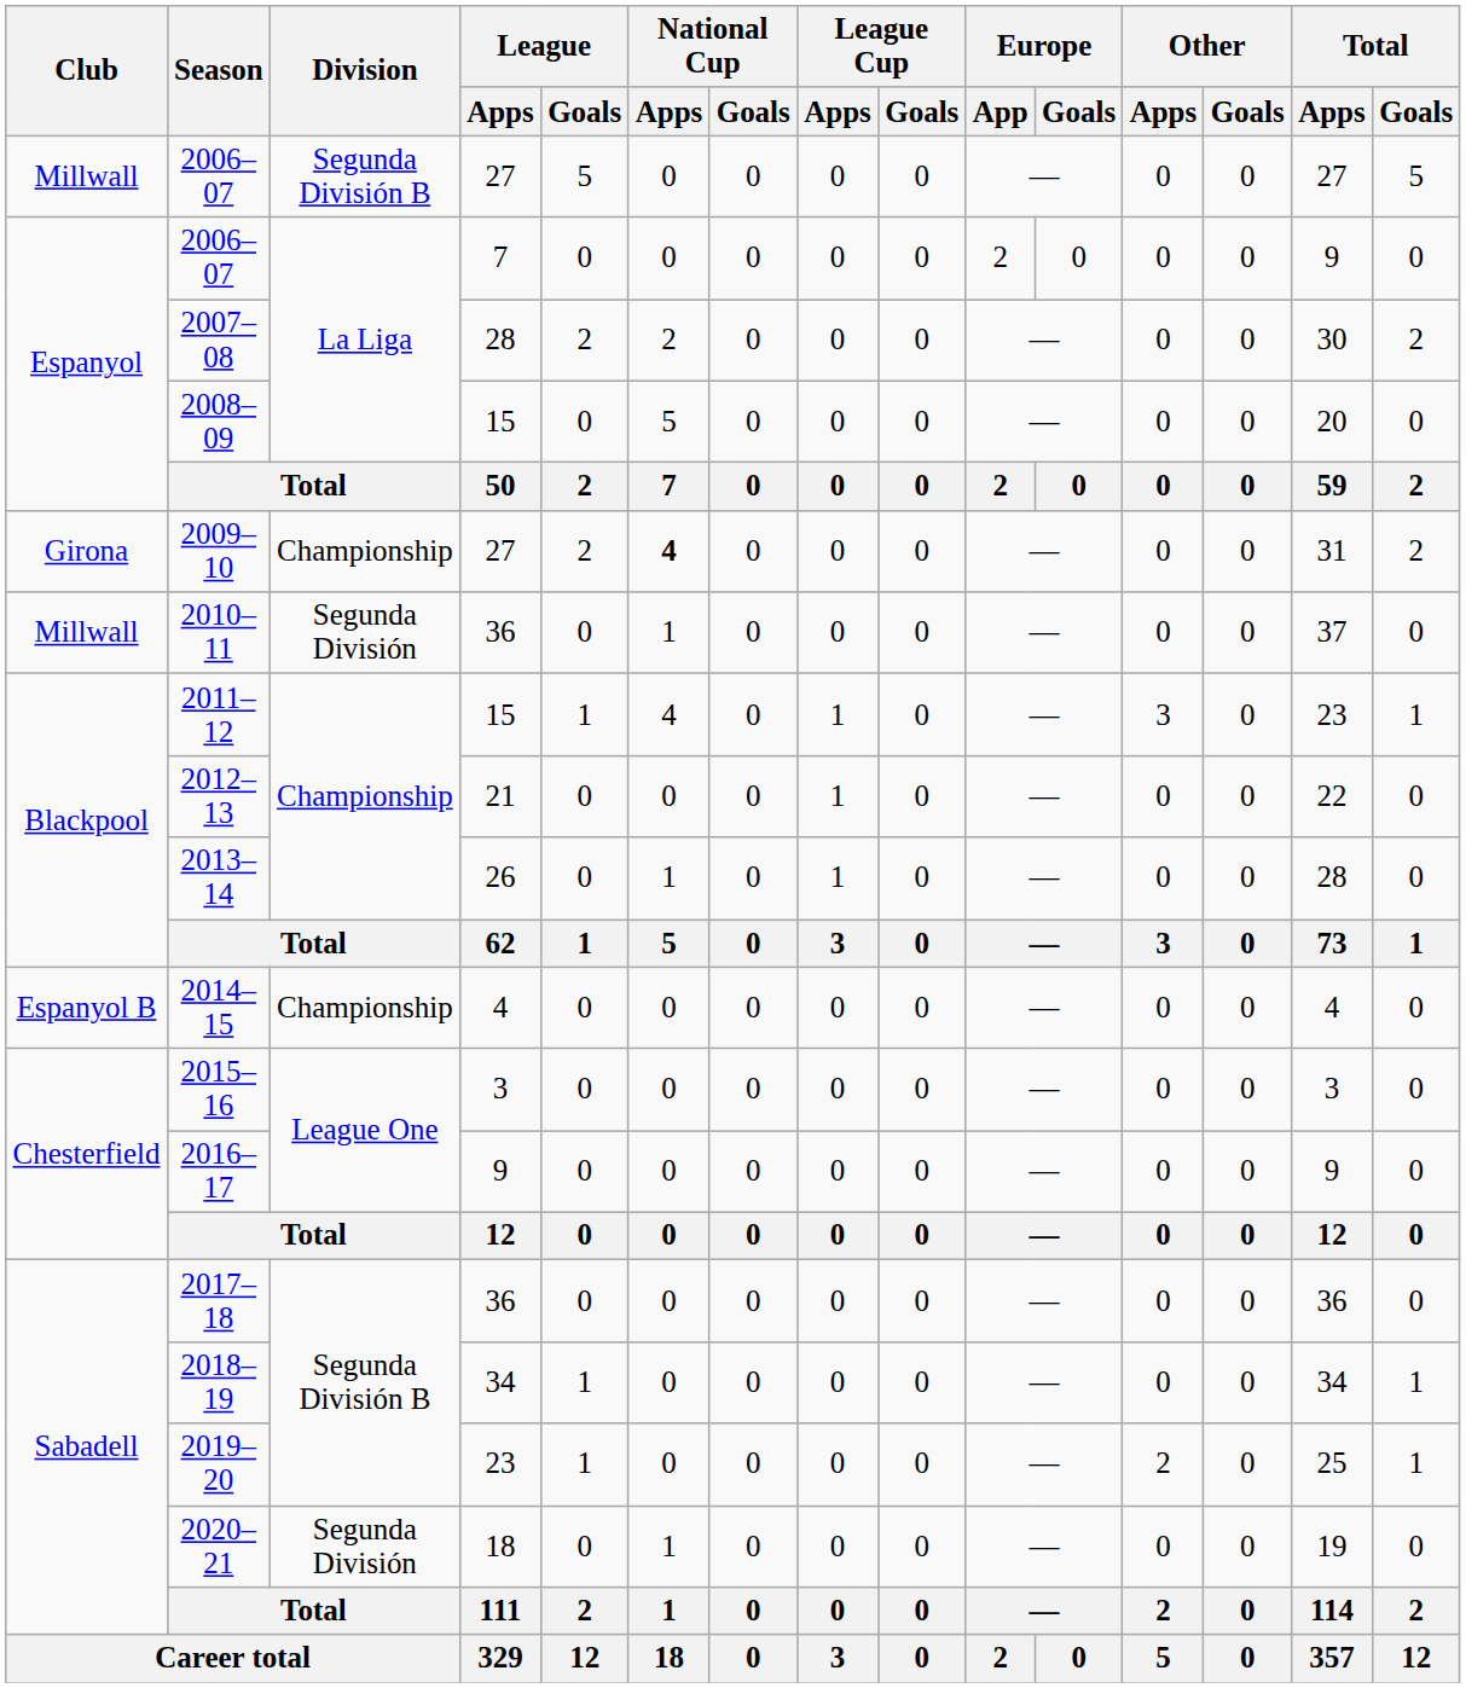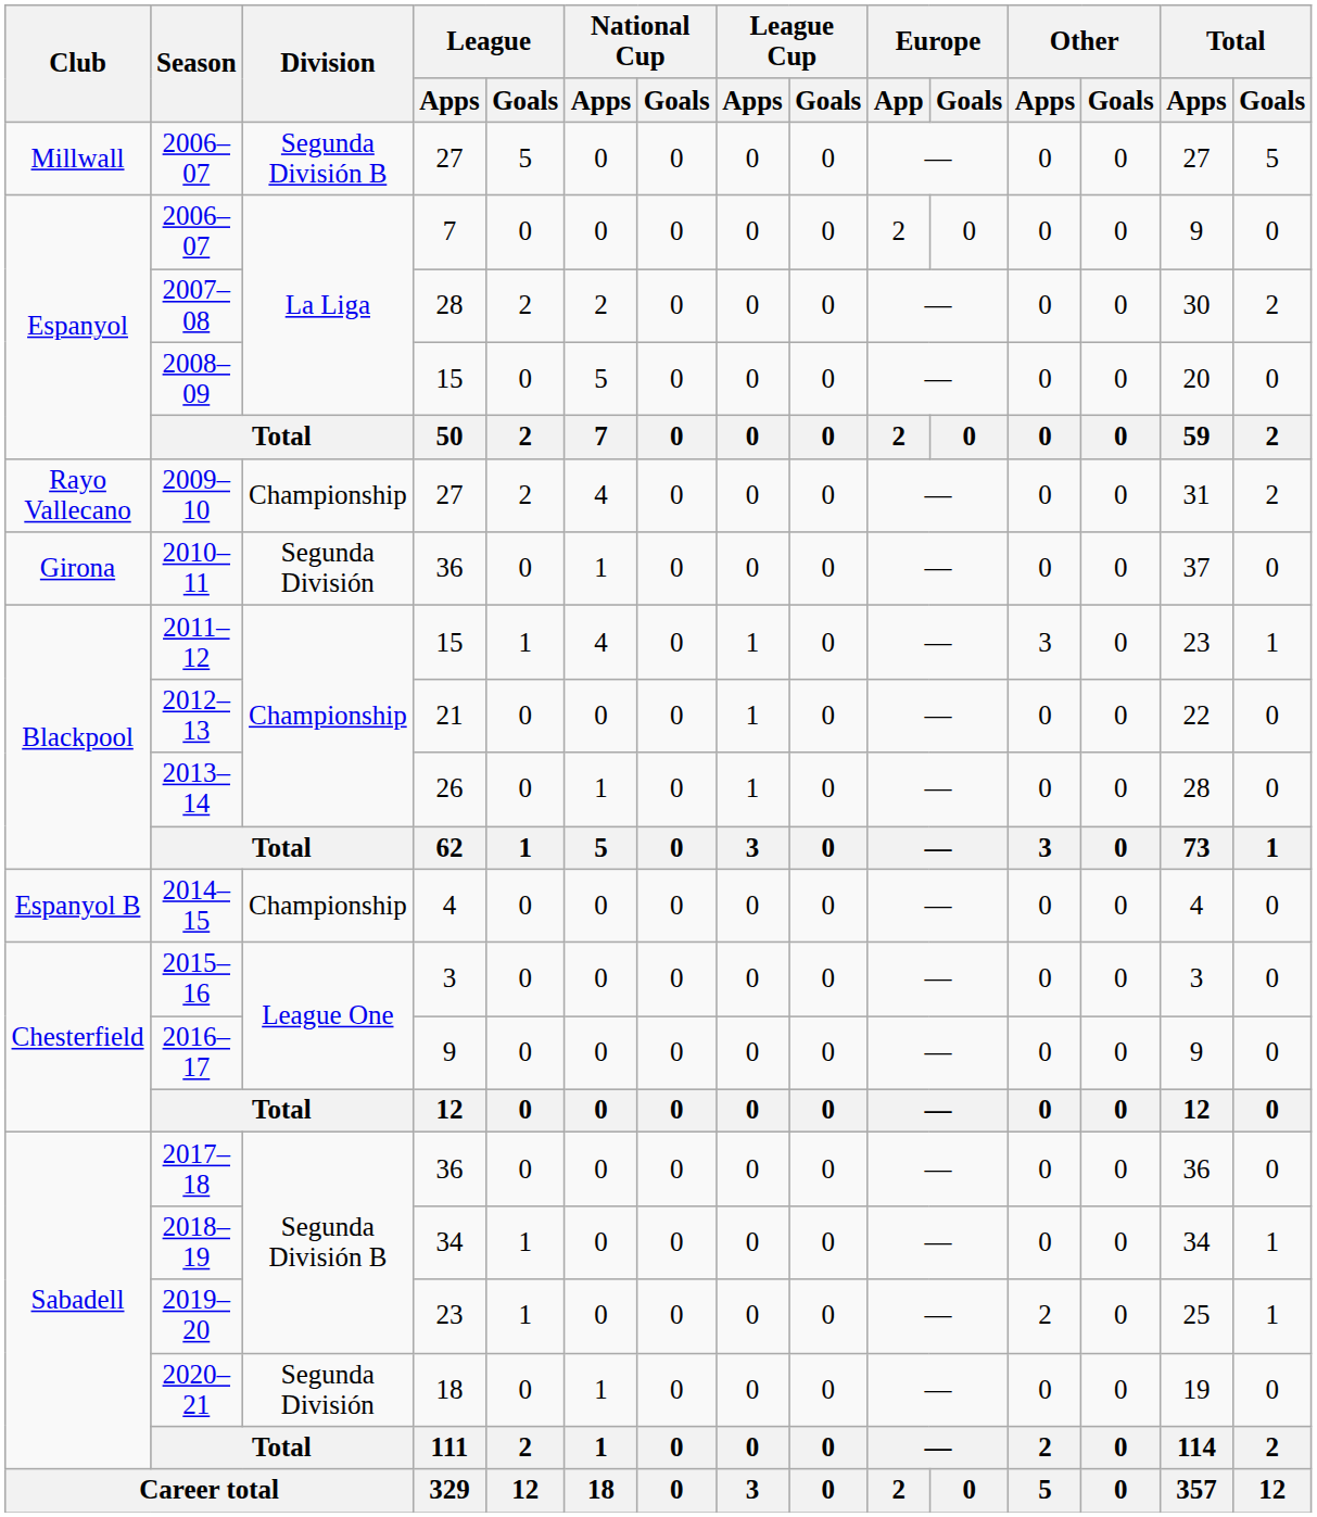2009–10 | Club: Girona -> Rayo Vallecano
2009–10 | National Cup / Apps: bold -> normal
2010–11 | Club: Millwall -> Girona
